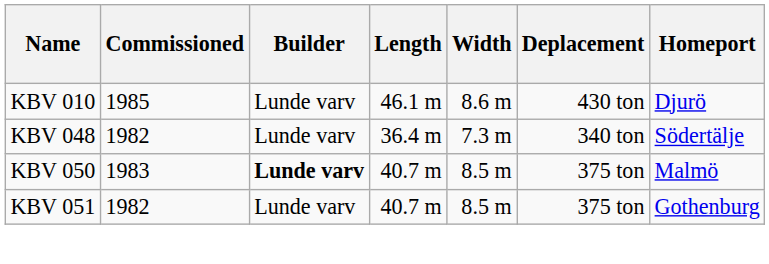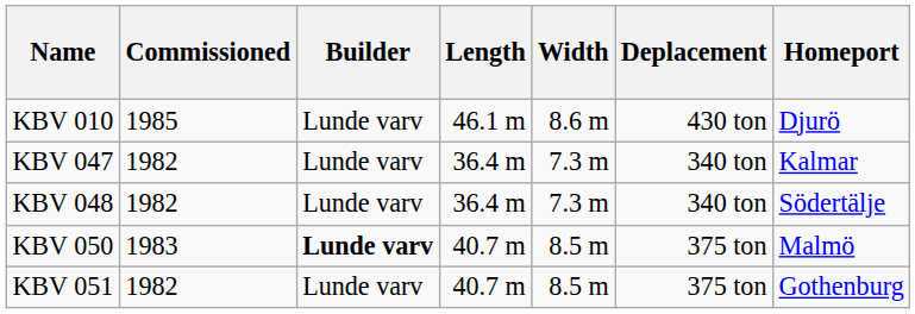+ row: KBV 047 | 1982 | Lunde varv | 36.4 m | 7.3 m | 340 ton | Kalmar
